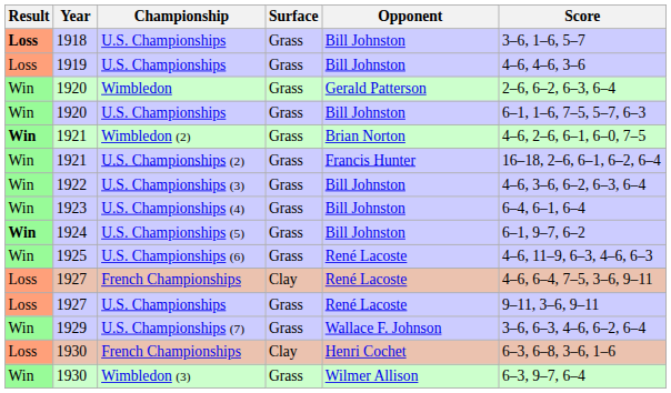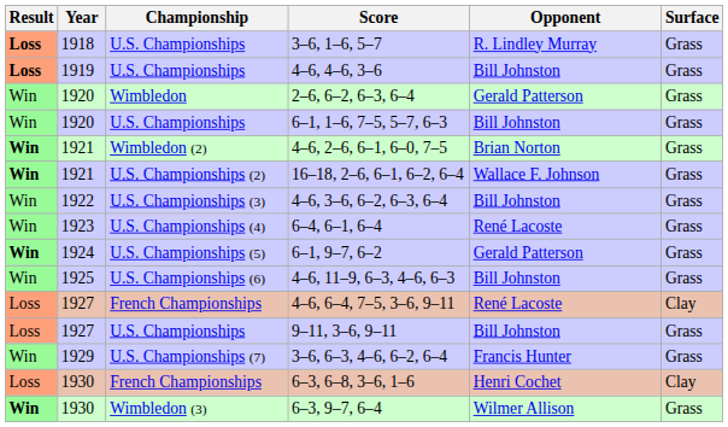columns swapped: Surface <-> Score
1918 | Opponent: Bill Johnston -> R. Lindley Murray
1919 | Result: normal -> bold
1921 / U.S. Championships (2) | Result: normal -> bold
1921 / U.S. Championships (2) | Opponent: Francis Hunter -> Wallace F. Johnson
1923 | Opponent: Bill Johnston -> René Lacoste
1924 | Opponent: Bill Johnston -> Gerald Patterson
1925 | Opponent: René Lacoste -> Bill Johnston
1927 / U.S. Championships | Opponent: René Lacoste -> Bill Johnston
1929 | Opponent: Wallace F. Johnson -> Francis Hunter
1930 / Wimbledon (3) | Result: normal -> bold
